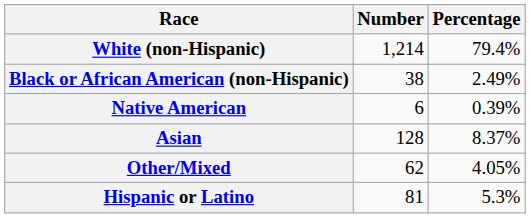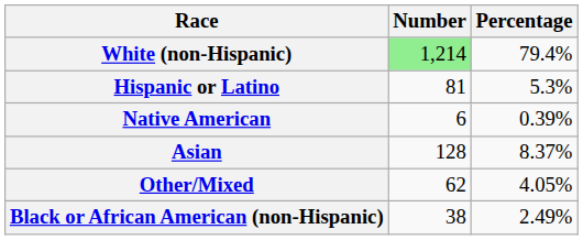White (non-Hispanic) | Number: no background -> lightgreen background
rows swapped: Black or African American (non-Hispanic) <-> Hispanic or Latino
